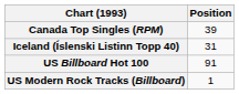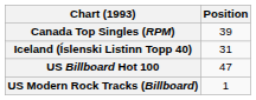US Billboard Hot 100 | Position: 91 -> 47
